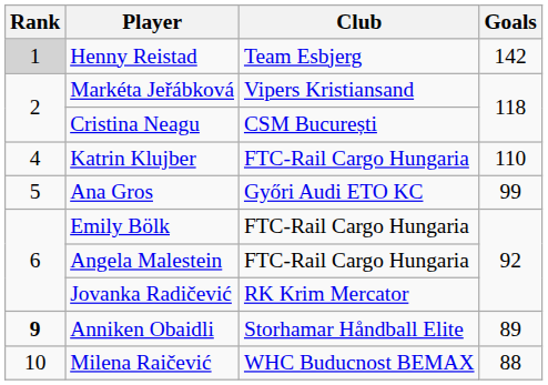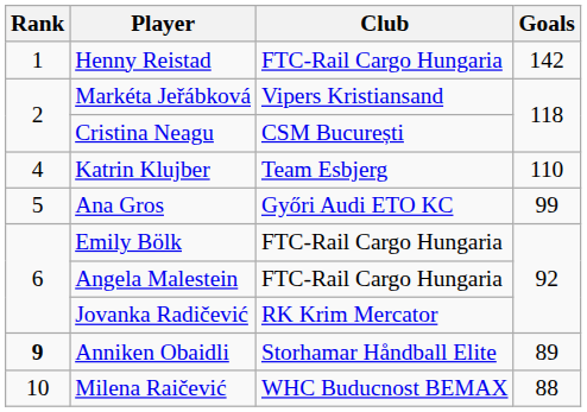Henny Reistad | Rank: lightgrey background -> no background
Henny Reistad | Club: Team Esbjerg -> FTC-Rail Cargo Hungaria
Katrin Klujber | Club: FTC-Rail Cargo Hungaria -> Team Esbjerg
